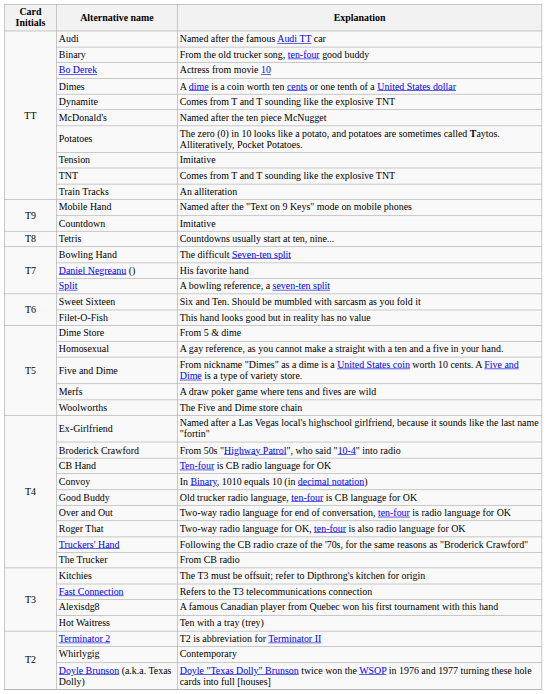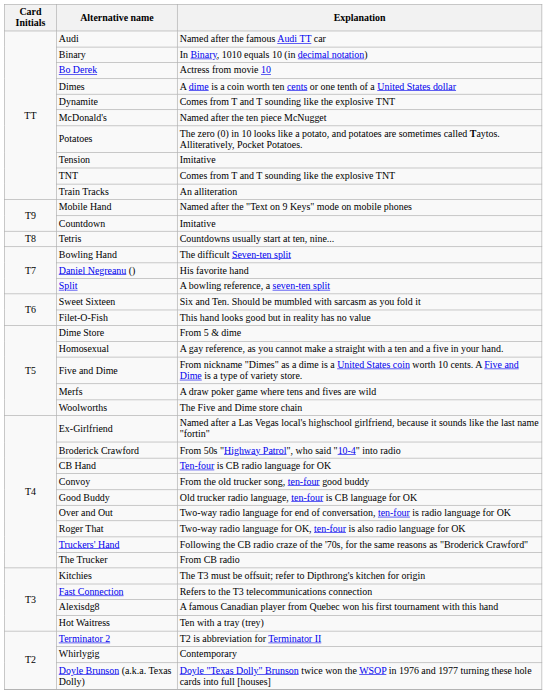Binary | Explanation: From the old trucker song, ten-four good buddy -> In Binary, 1010 equals 10 (in decimal notation)
Convoy | Explanation: In Binary, 1010 equals 10 (in decimal notation) -> From the old trucker song, ten-four good buddy
